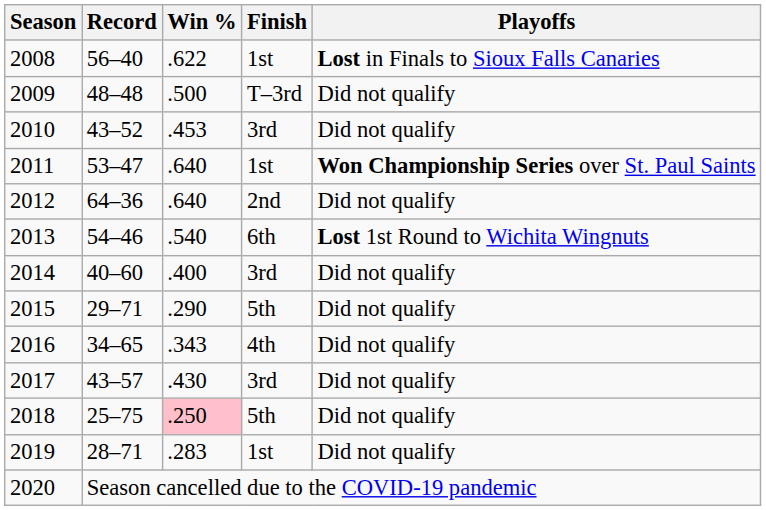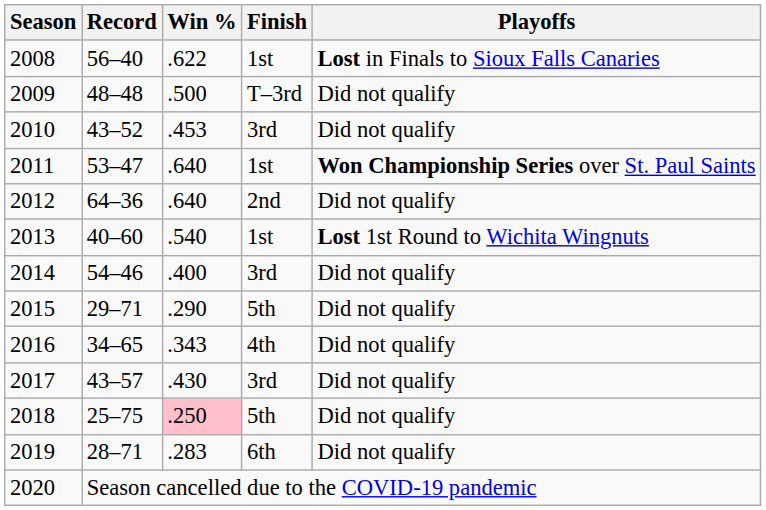2013 | Record: 54–46 -> 40–60
2013 | Finish: 6th -> 1st
2014 | Record: 40–60 -> 54–46
2019 | Finish: 1st -> 6th
